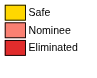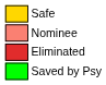+ row: Saved by Psy
